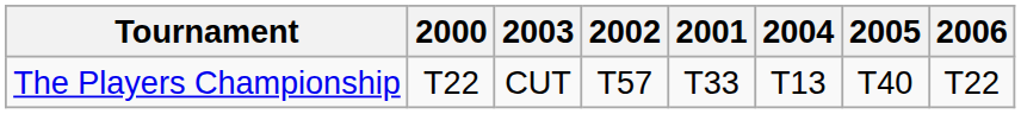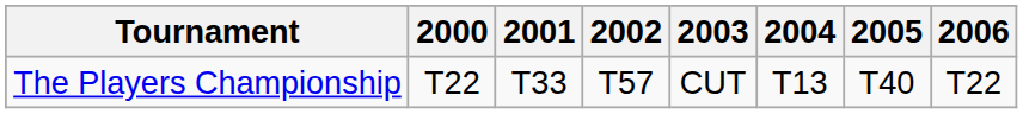columns swapped: 2001 <-> 2003
